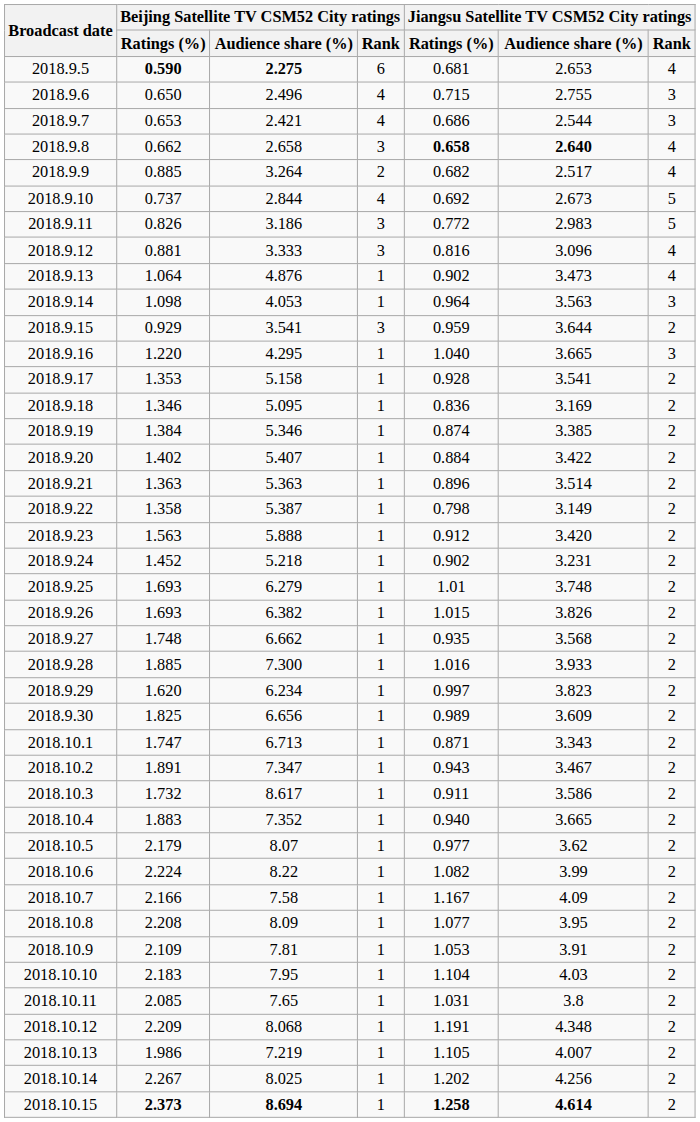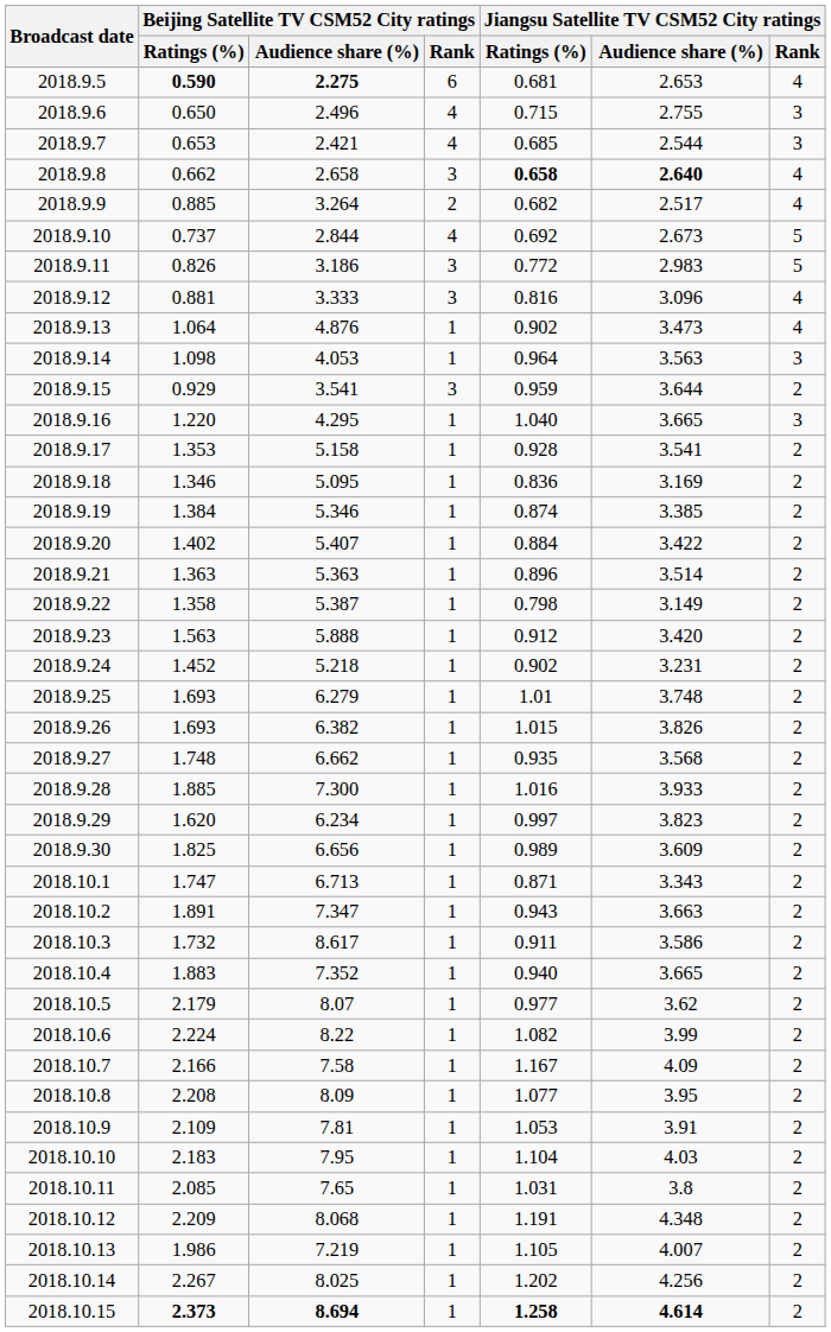2018.9.7 | Jiangsu Satellite TV CSM52 City ratings / Ratings (%): 0.686 -> 0.685
2018.10.2 | Jiangsu Satellite TV CSM52 City ratings / Audience share (%): 3.467 -> 3.663
